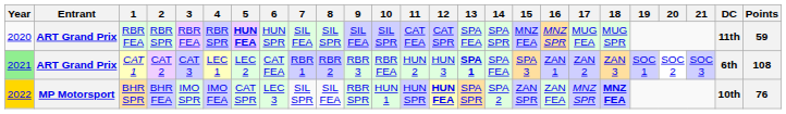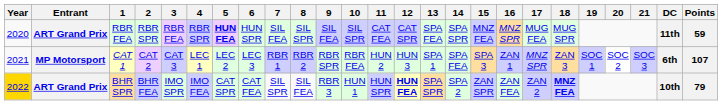CAT 1 | Year: lightgreen background -> no background
CAT 1 | Entrant: ART Grand Prix -> MP Motorsport
CAT 1 | 6: CAT FEA -> LEC 3
CAT 1 | 9: RBR 3 -> RBR SPR
CAT 1 | 13: bold -> normal
CAT 1 | 17: ZAN 2 -> MNZ SPR
CAT 1 | Points: 108 -> 107
BHR SPR | Entrant: MP Motorsport -> ART Grand Prix
BHR SPR | 6: LEC 3 -> CAT FEA
BHR SPR | 9: RBR SPR -> RBR 3
BHR SPR | 17: MNZ SPR -> ZAN 2
BHR SPR | Points: 76 -> 79
